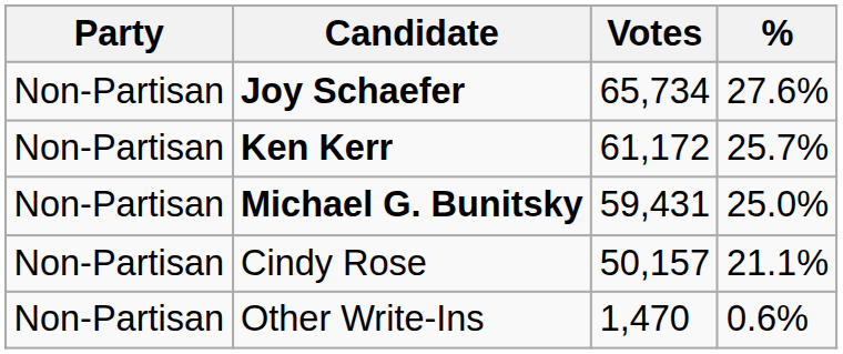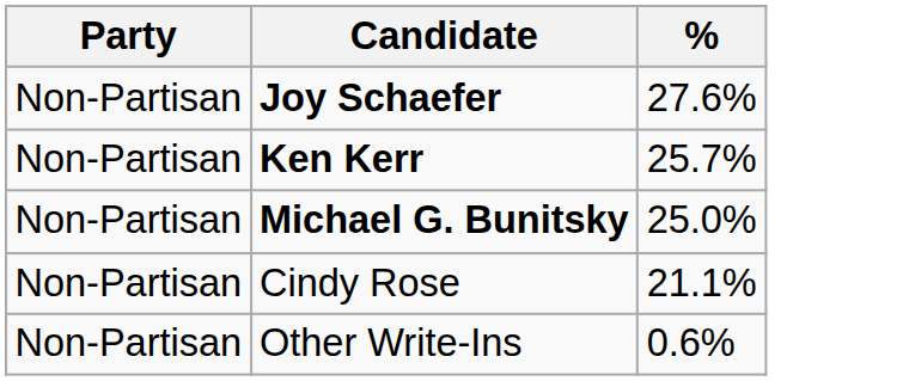- column: Votes | 65,734 | 61,172 | 59,431 | 50,157 | 1,470
